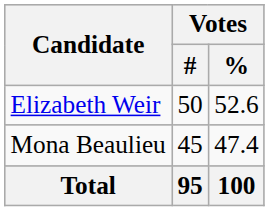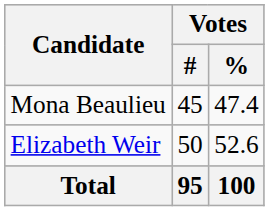rows swapped: Elizabeth Weir <-> Mona Beaulieu
